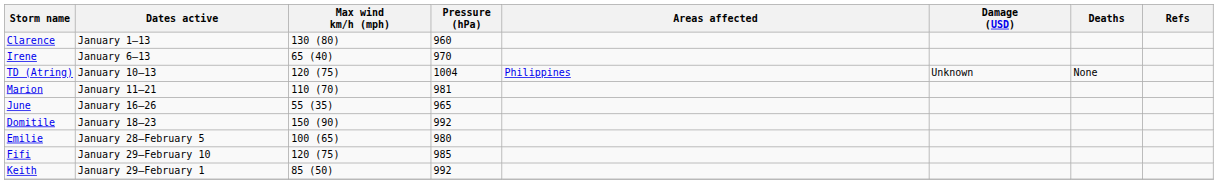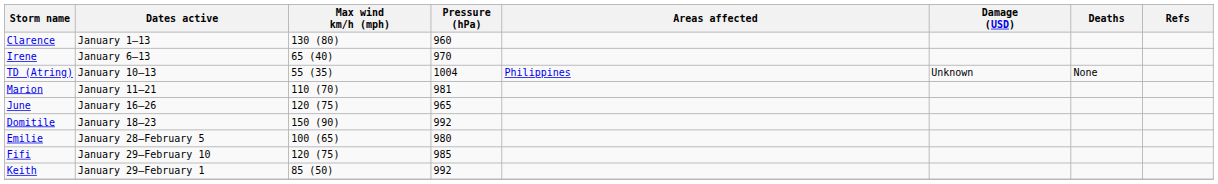TD (Atring) | Max wind km/h (mph): 120 (75) -> 55 (35)
June | Max wind km/h (mph): 55 (35) -> 120 (75)
